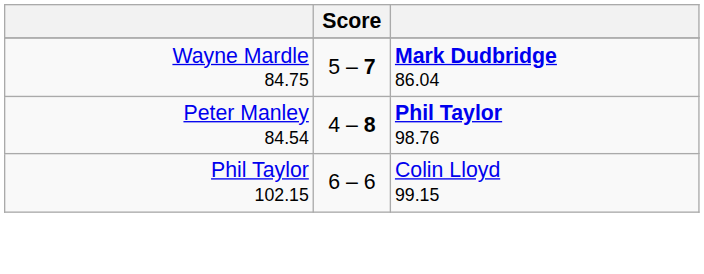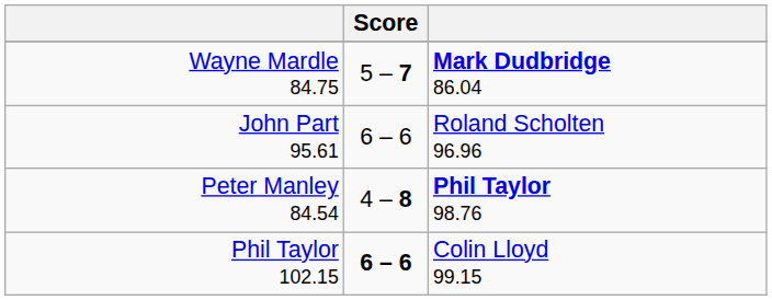+ row: John Part 95.61 | 6 – 6 | Roland Scholten 96.96
Phil Taylor 102.15 | Score: normal -> bold
